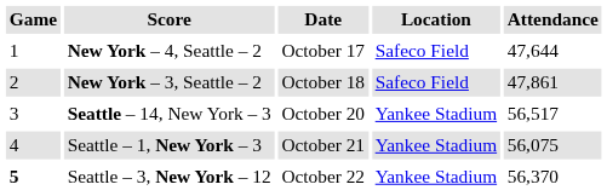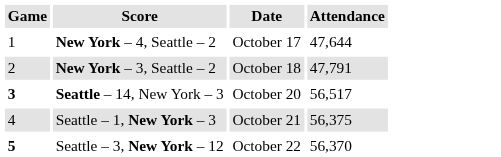- column: Location | Safeco Field | Safeco Field | Yankee Stadium | Yankee Stadium | Yankee Stadium
New York – 3, Seattle – 2 | Attendance: 47,861 -> 47,791
Seattle – 14, New York – 3 | Game: normal -> bold
Seattle – 1, New York – 3 | Attendance: 56,075 -> 56,375
